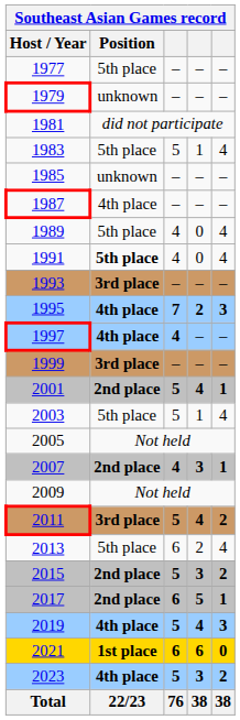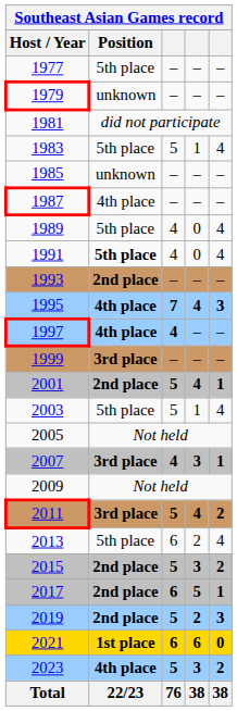1993 | Southeast Asian Games record / Position: 3rd place -> 2nd place
1995 | column 4: 2 -> 4
2007 | Southeast Asian Games record / Position: 2nd place -> 3rd place
2019 | Southeast Asian Games record / Position: 4th place -> 2nd place
2019 | column 4: 4 -> 2
